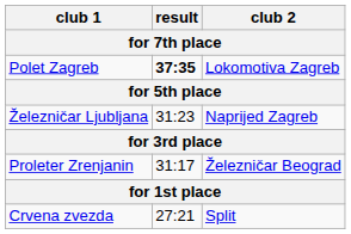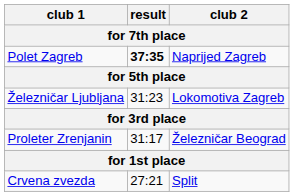Polet Zagreb | club 2: Lokomotiva Zagreb -> Naprijed Zagreb
Železničar Ljubljana | club 2: Naprijed Zagreb -> Lokomotiva Zagreb
